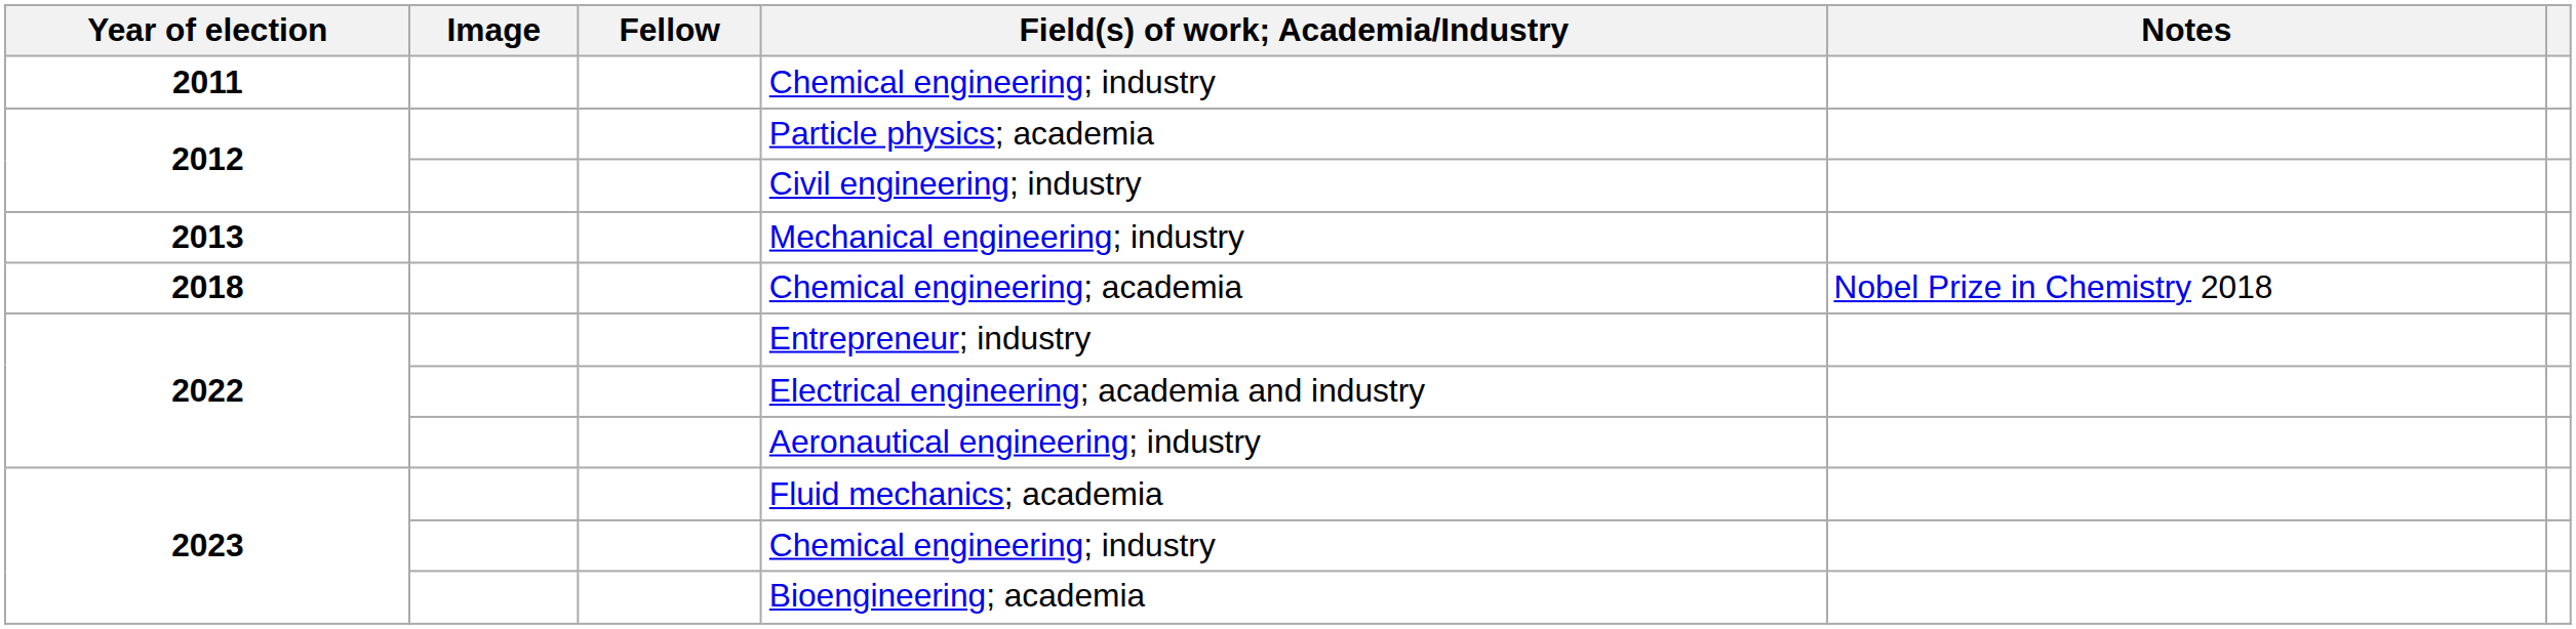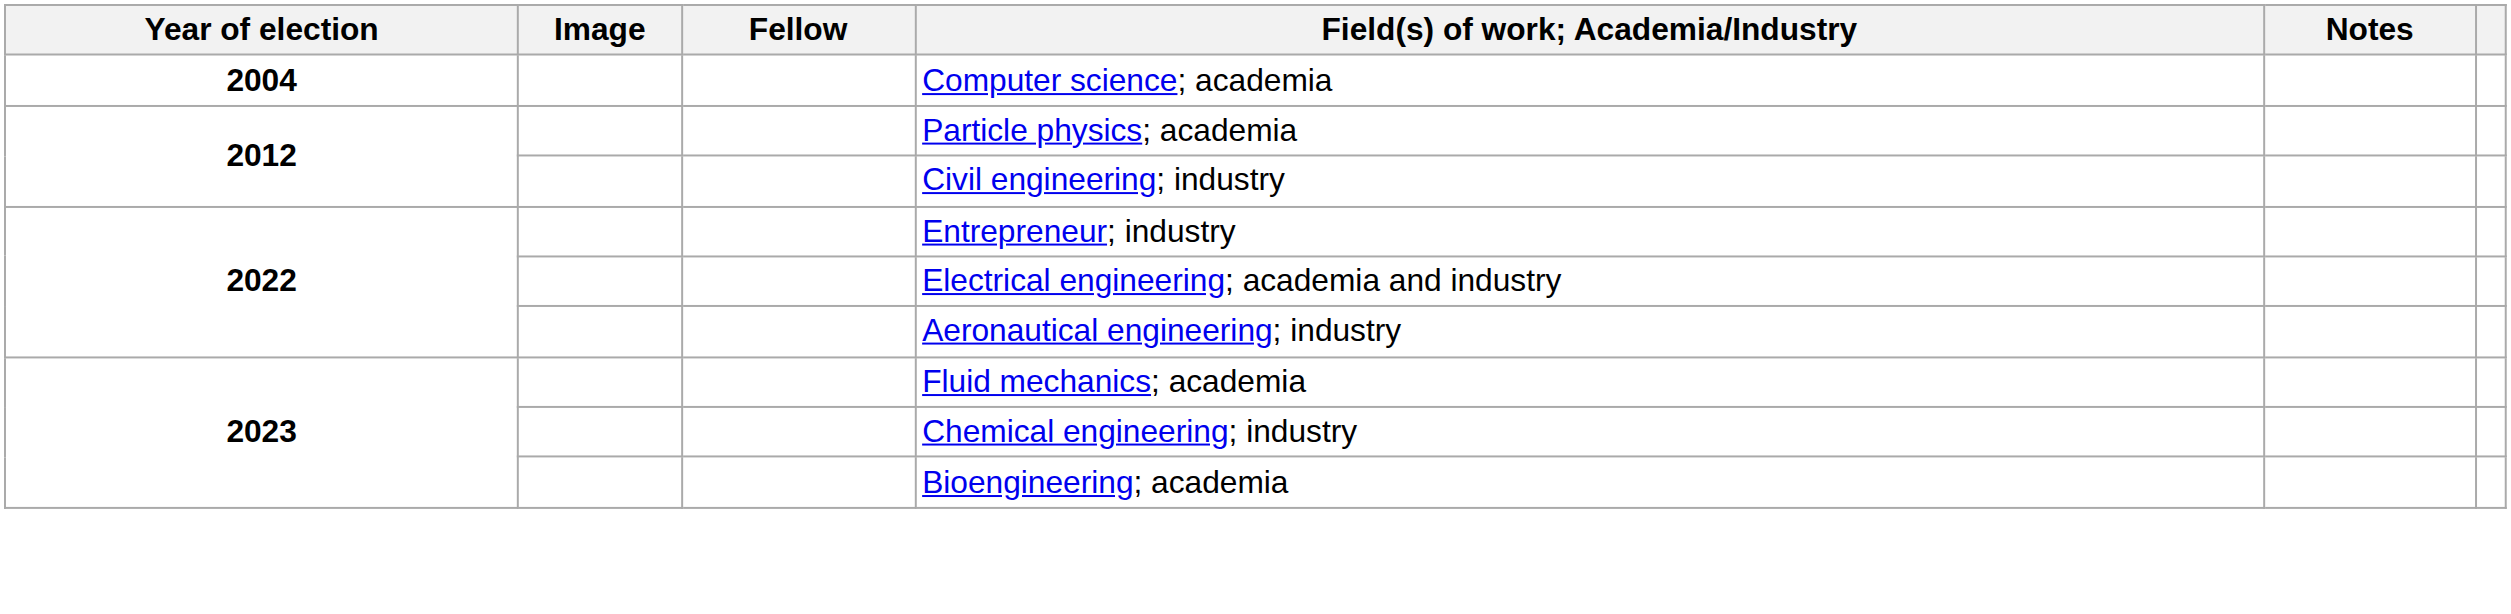+ row: 2004 | Computer science; academia
- row: 2011 | Chemical engineering; industry
- row: 2013 | Mechanical engineering; industry
- row: 2018 | Chemical engineering; academia | Nobel Prize in Chemistry 2018
